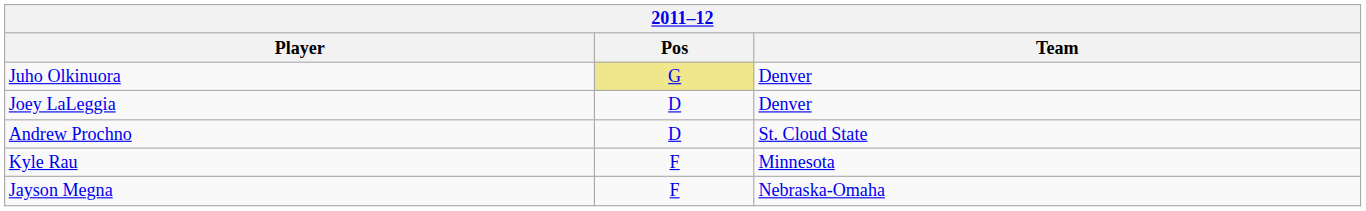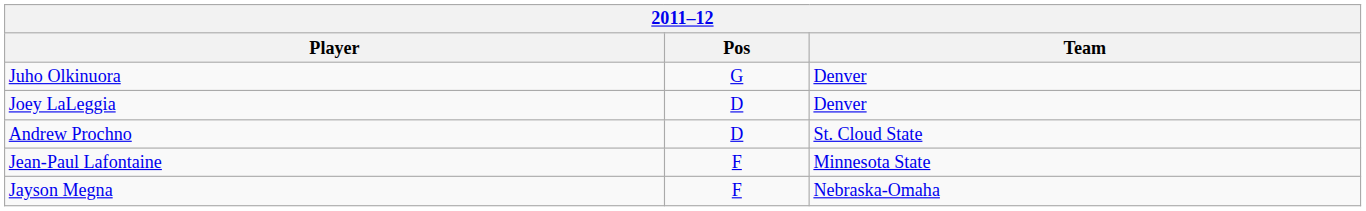Juho Olkinuora | Pos: khaki background -> no background
- row: Kyle Rau | F | Minnesota
+ row: Jean-Paul Lafontaine | F | Minnesota State
